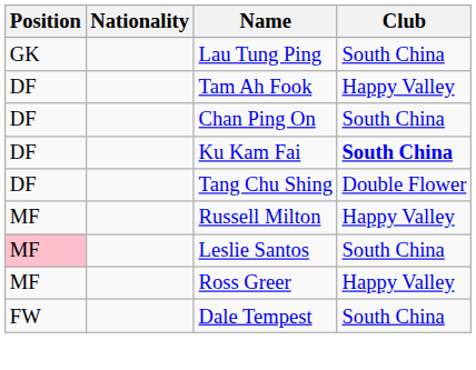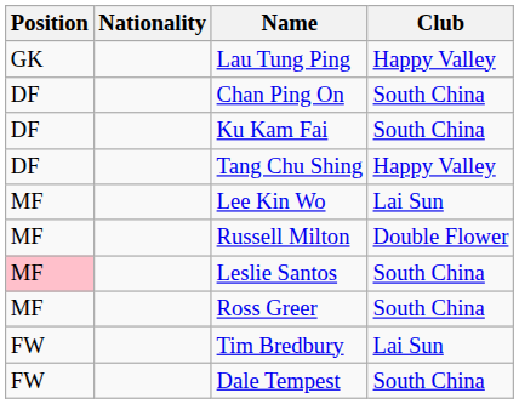Lau Tung Ping | Club: South China -> Happy Valley
- row: DF | Tam Ah Fook | Happy Valley
Ku Kam Fai | Club: bold -> normal
Tang Chu Shing | Club: Double Flower -> Happy Valley
+ row: MF | Lee Kin Wo | Lai Sun
Russell Milton | Club: Happy Valley -> Double Flower
Ross Greer | Club: Happy Valley -> South China
+ row: FW | Tim Bredbury | Lai Sun
